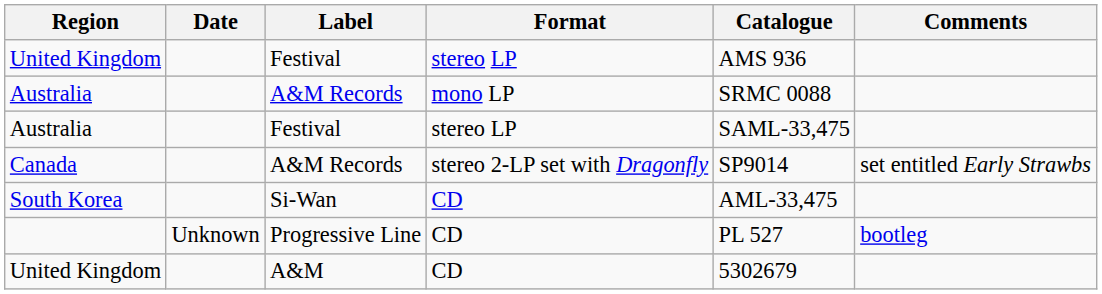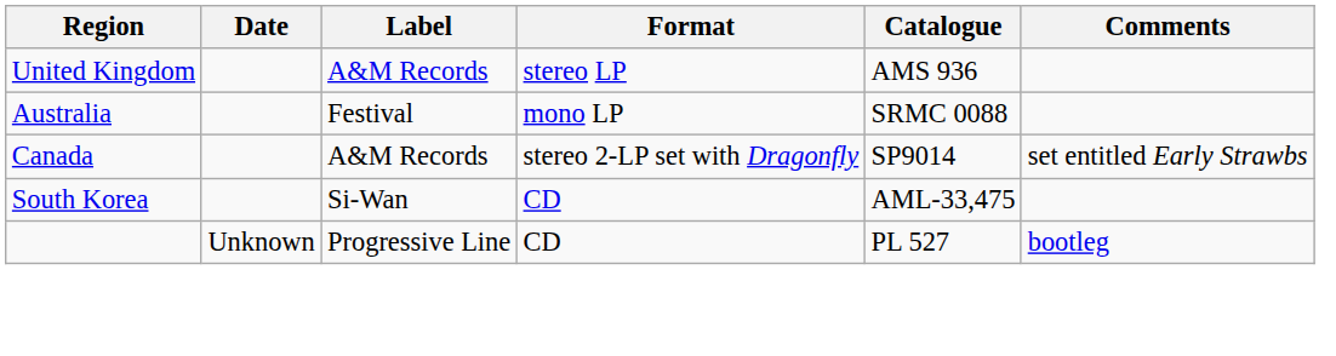United Kingdom / stereo LP | Label: Festival -> A&M Records
Australia / mono LP | Label: A&M Records -> Festival
- row: Australia | Festival | stereo LP | SAML-33,475
- row: United Kingdom | A&M | CD | 5302679
